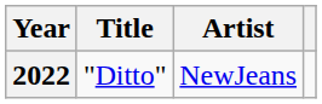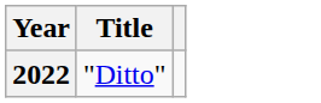- column: Artist | NewJeans
